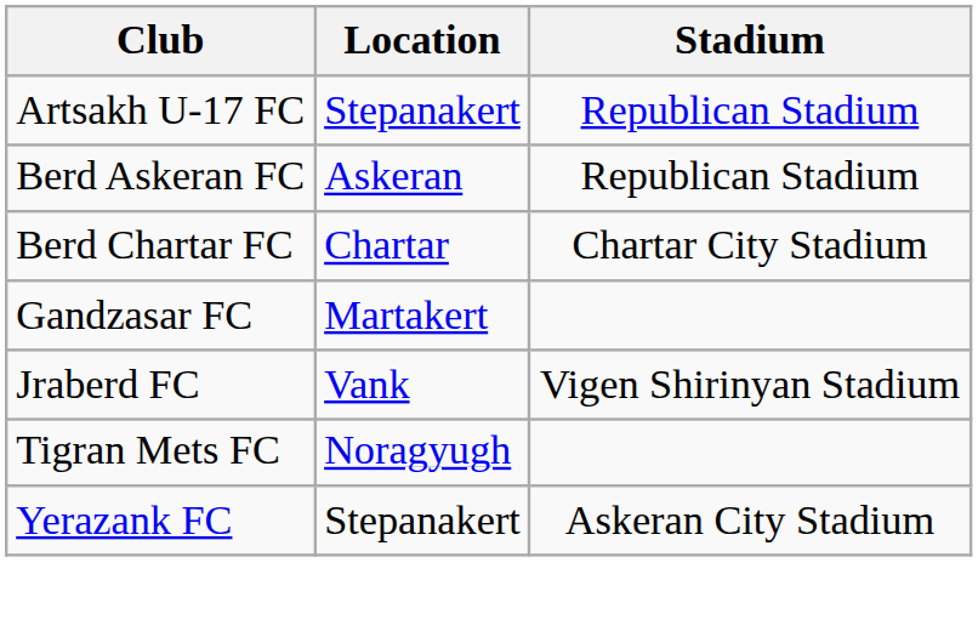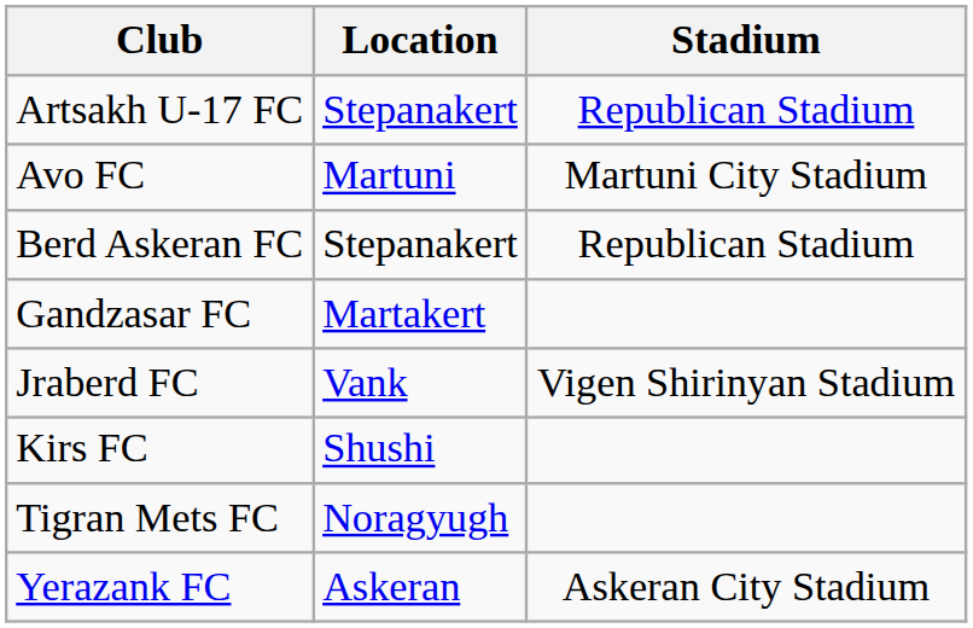+ row: Avo FC | Martuni | Martuni City Stadium
Berd Askeran FC | Location: Askeran -> Stepanakert
- row: Berd Chartar FC | Chartar | Chartar City Stadium
+ row: Kirs FC | Shushi
Yerazank FC | Location: Stepanakert -> Askeran
